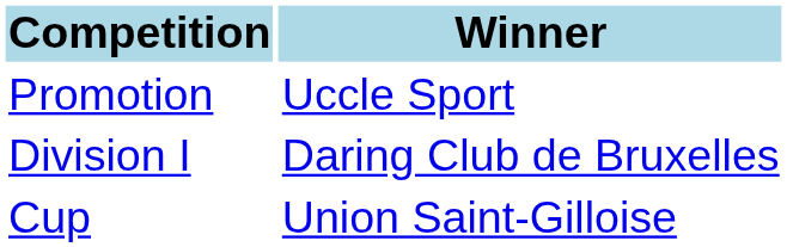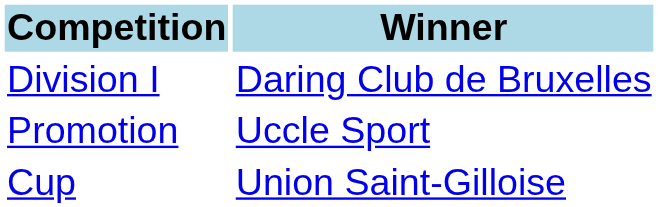rows swapped: Division I <-> Promotion
